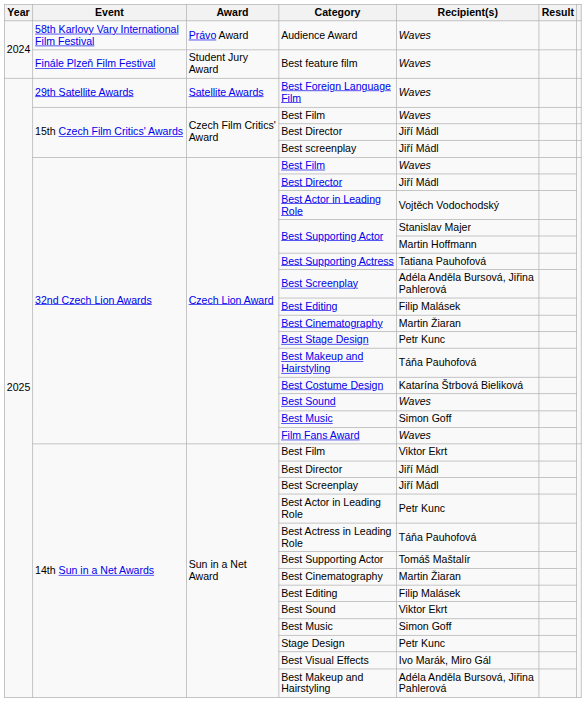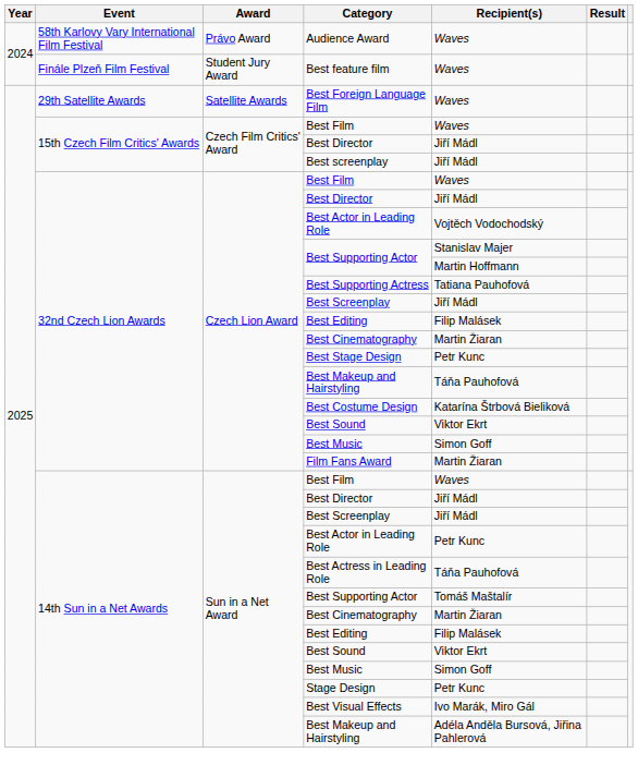32nd Czech Lion Awards / Best Screenplay | Recipient(s): Adéla Anděla Bursová, Jiřina Pahlerová -> Jiří Mádl
32nd Czech Lion Awards / Best Sound | Recipient(s): Waves -> Viktor Ekrt
Film Fans Award | Recipient(s): Waves -> Martin Žiaran
14th Sun in a Net Awards / Best Film | Recipient(s): Viktor Ekrt -> Waves
